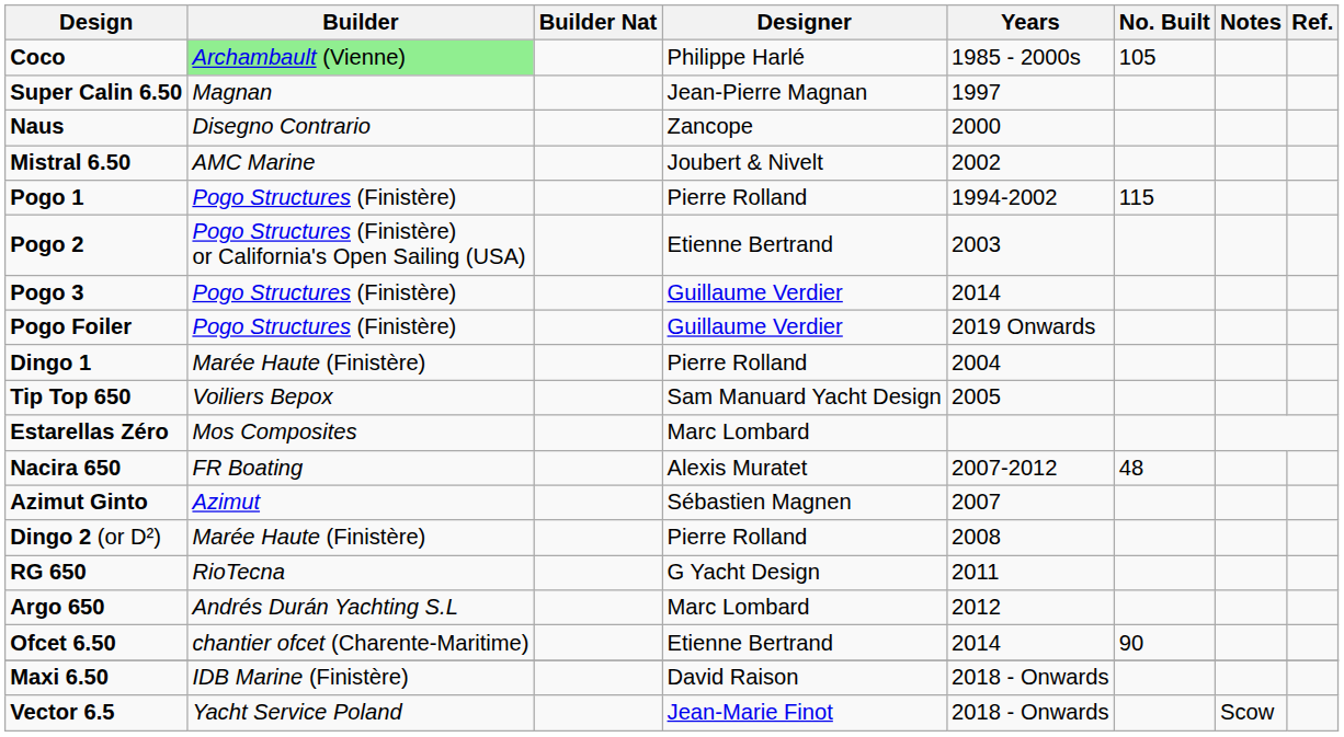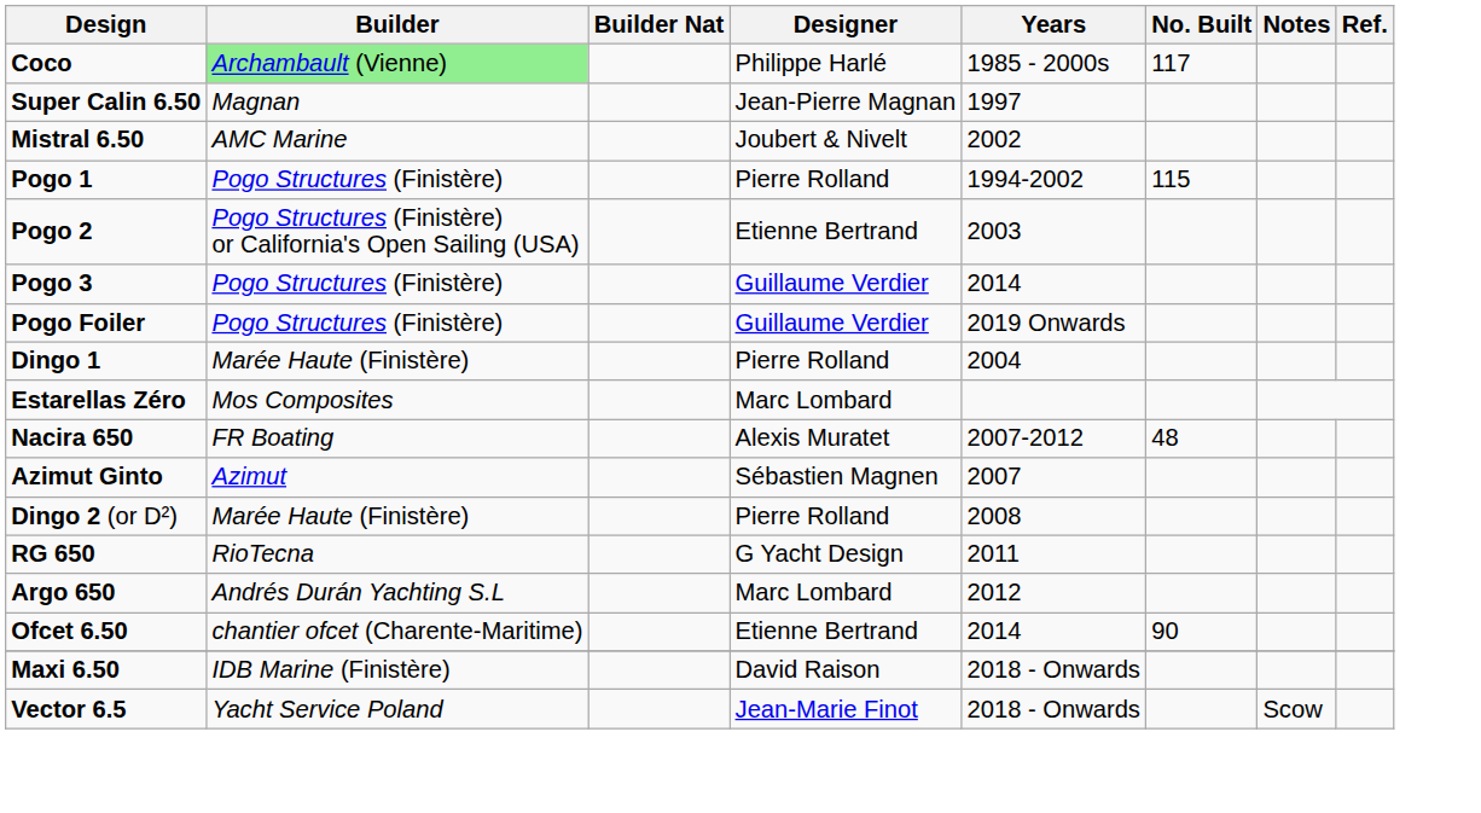Coco | No. Built: 105 -> 117
- row: Naus | Disegno Contrario | Zancope | 2000
- row: Tip Top 650 | Voiliers Bepox | Sam Manuard Yacht Design | 2005
